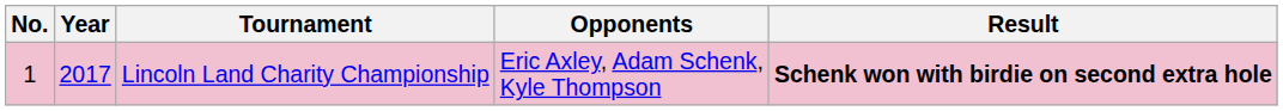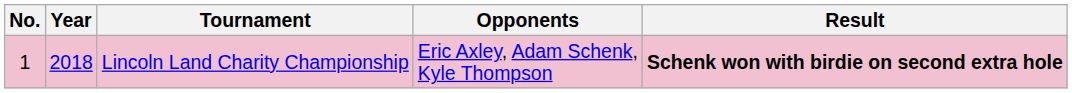Lincoln Land Charity Championship | Year: 2017 -> 2018
